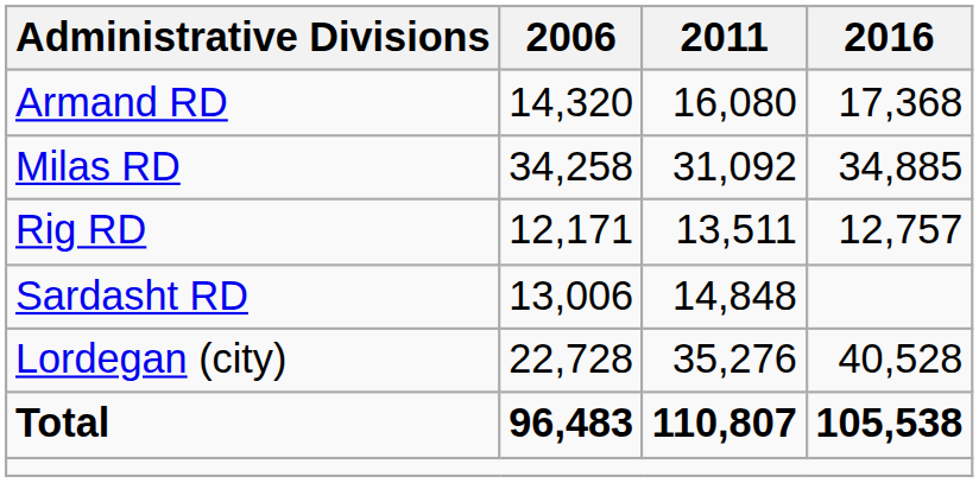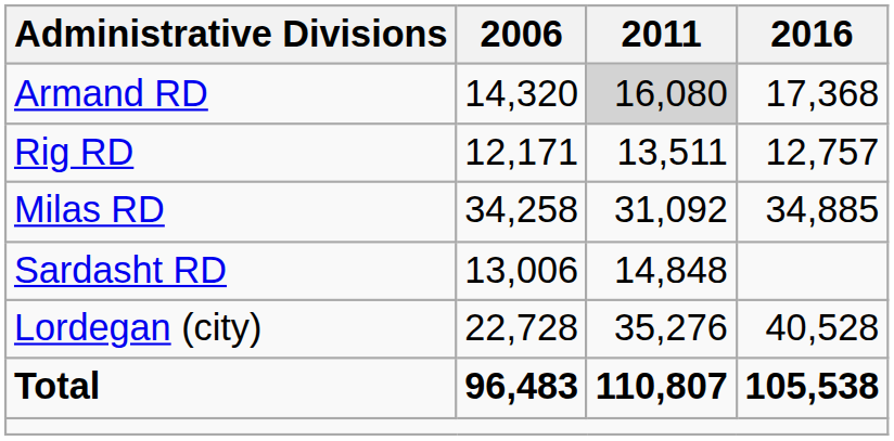Armand RD | 2011: no background -> lightgrey background
rows swapped: Milas RD <-> Rig RD
